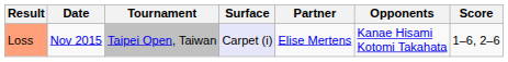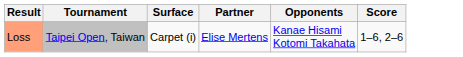- column: Date | Nov 2015
Loss | Surface: lavender background -> no background
